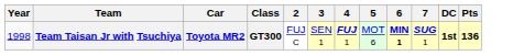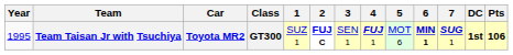+ column: 1 | SUZ 1
Team Taisan Jr with Tsuchiya | Year: 1998 -> 1995
Team Taisan Jr with Tsuchiya | 2: normal -> bold
Team Taisan Jr with Tsuchiya | Pts: 136 -> 106
